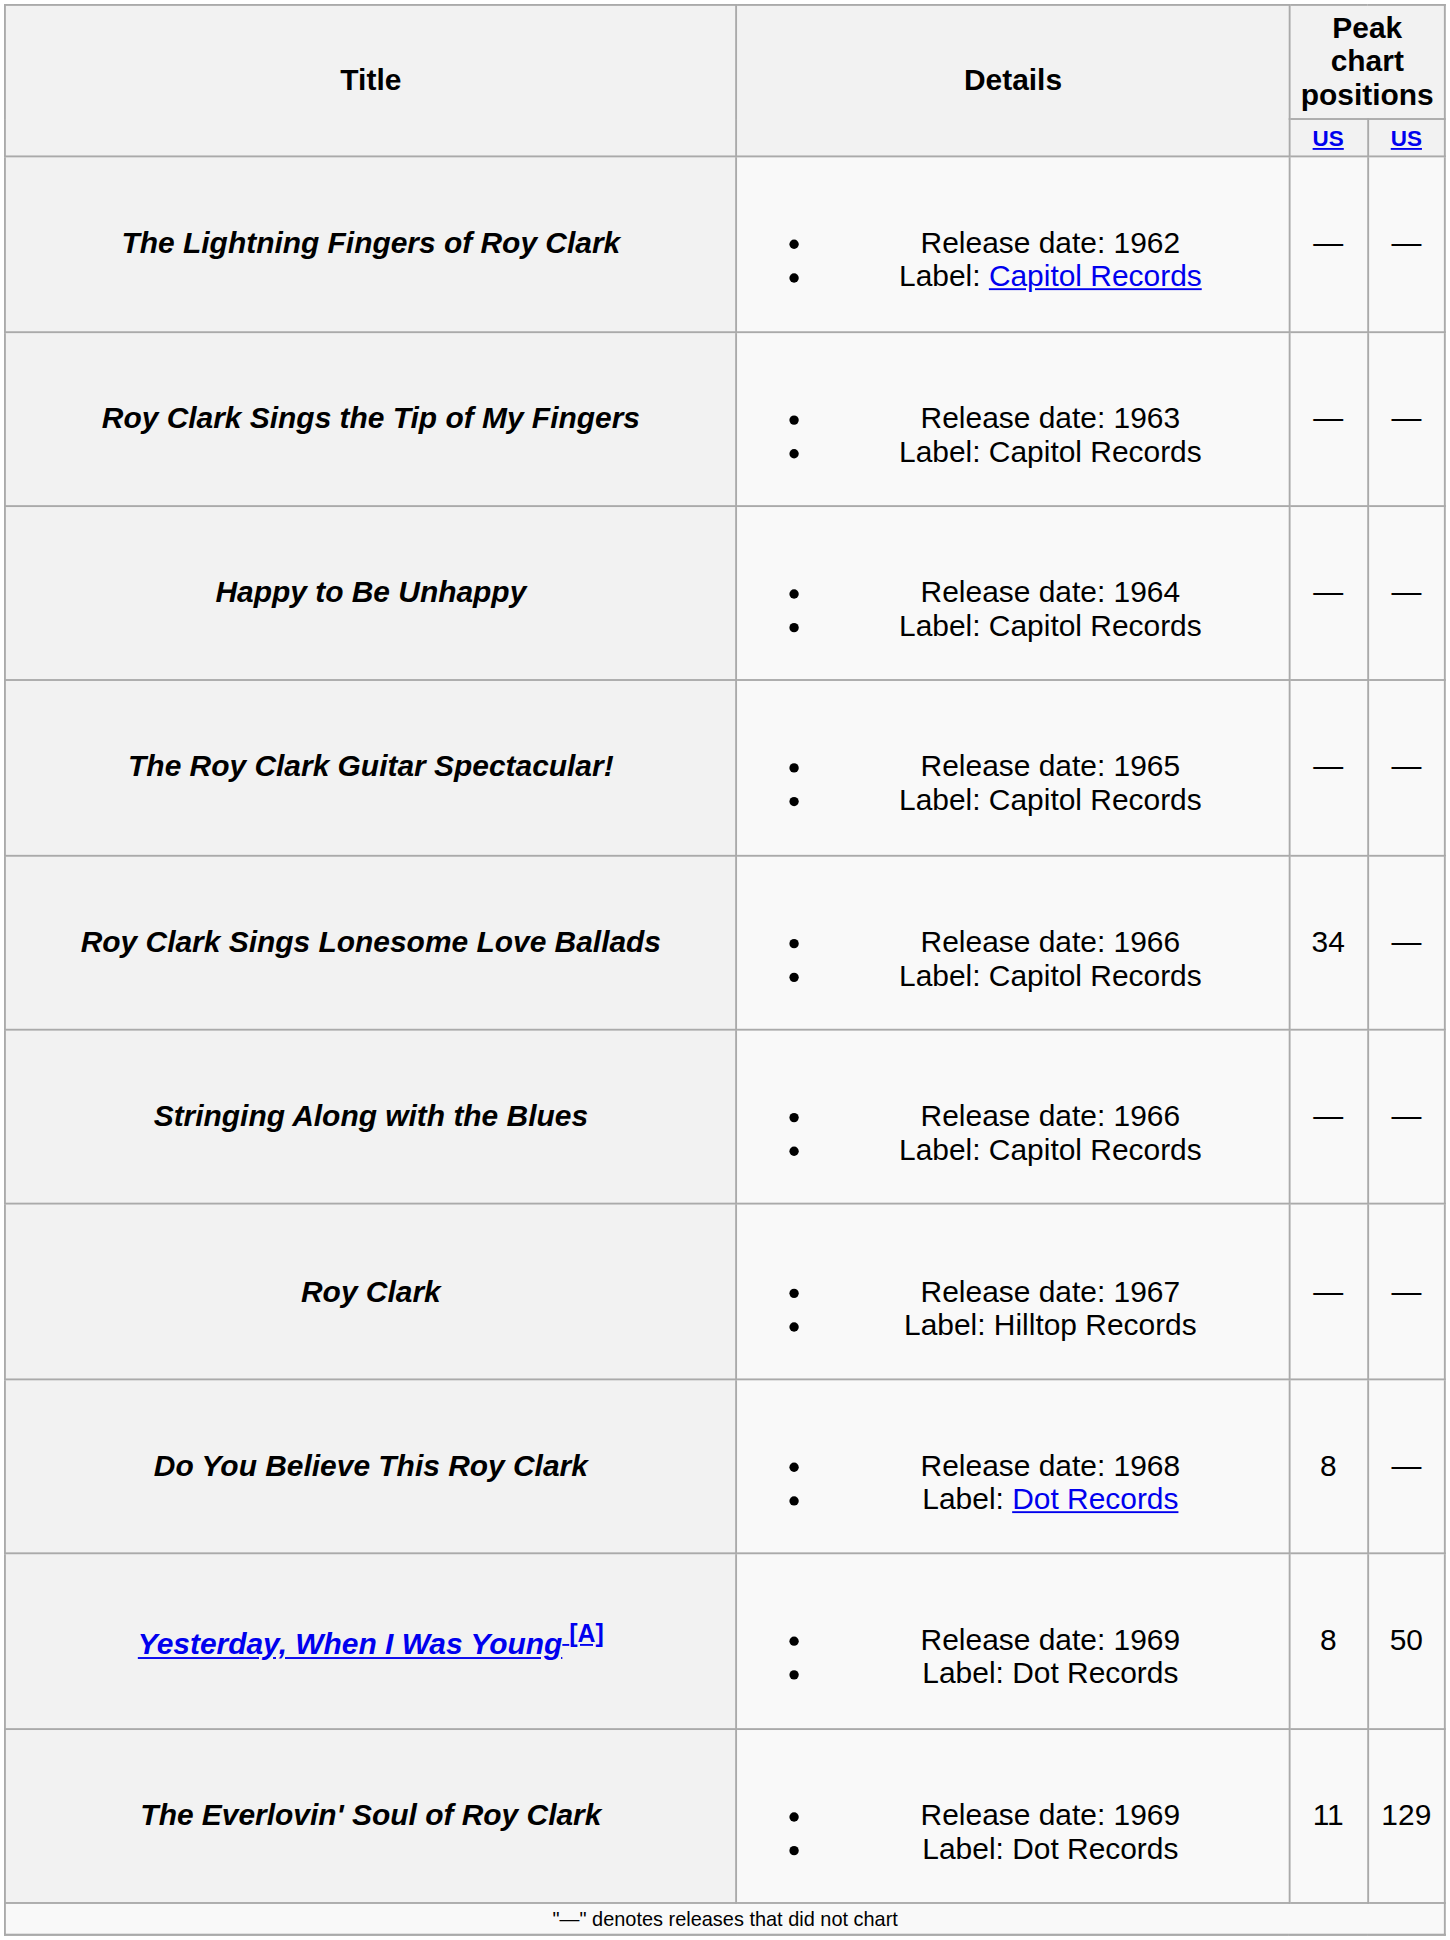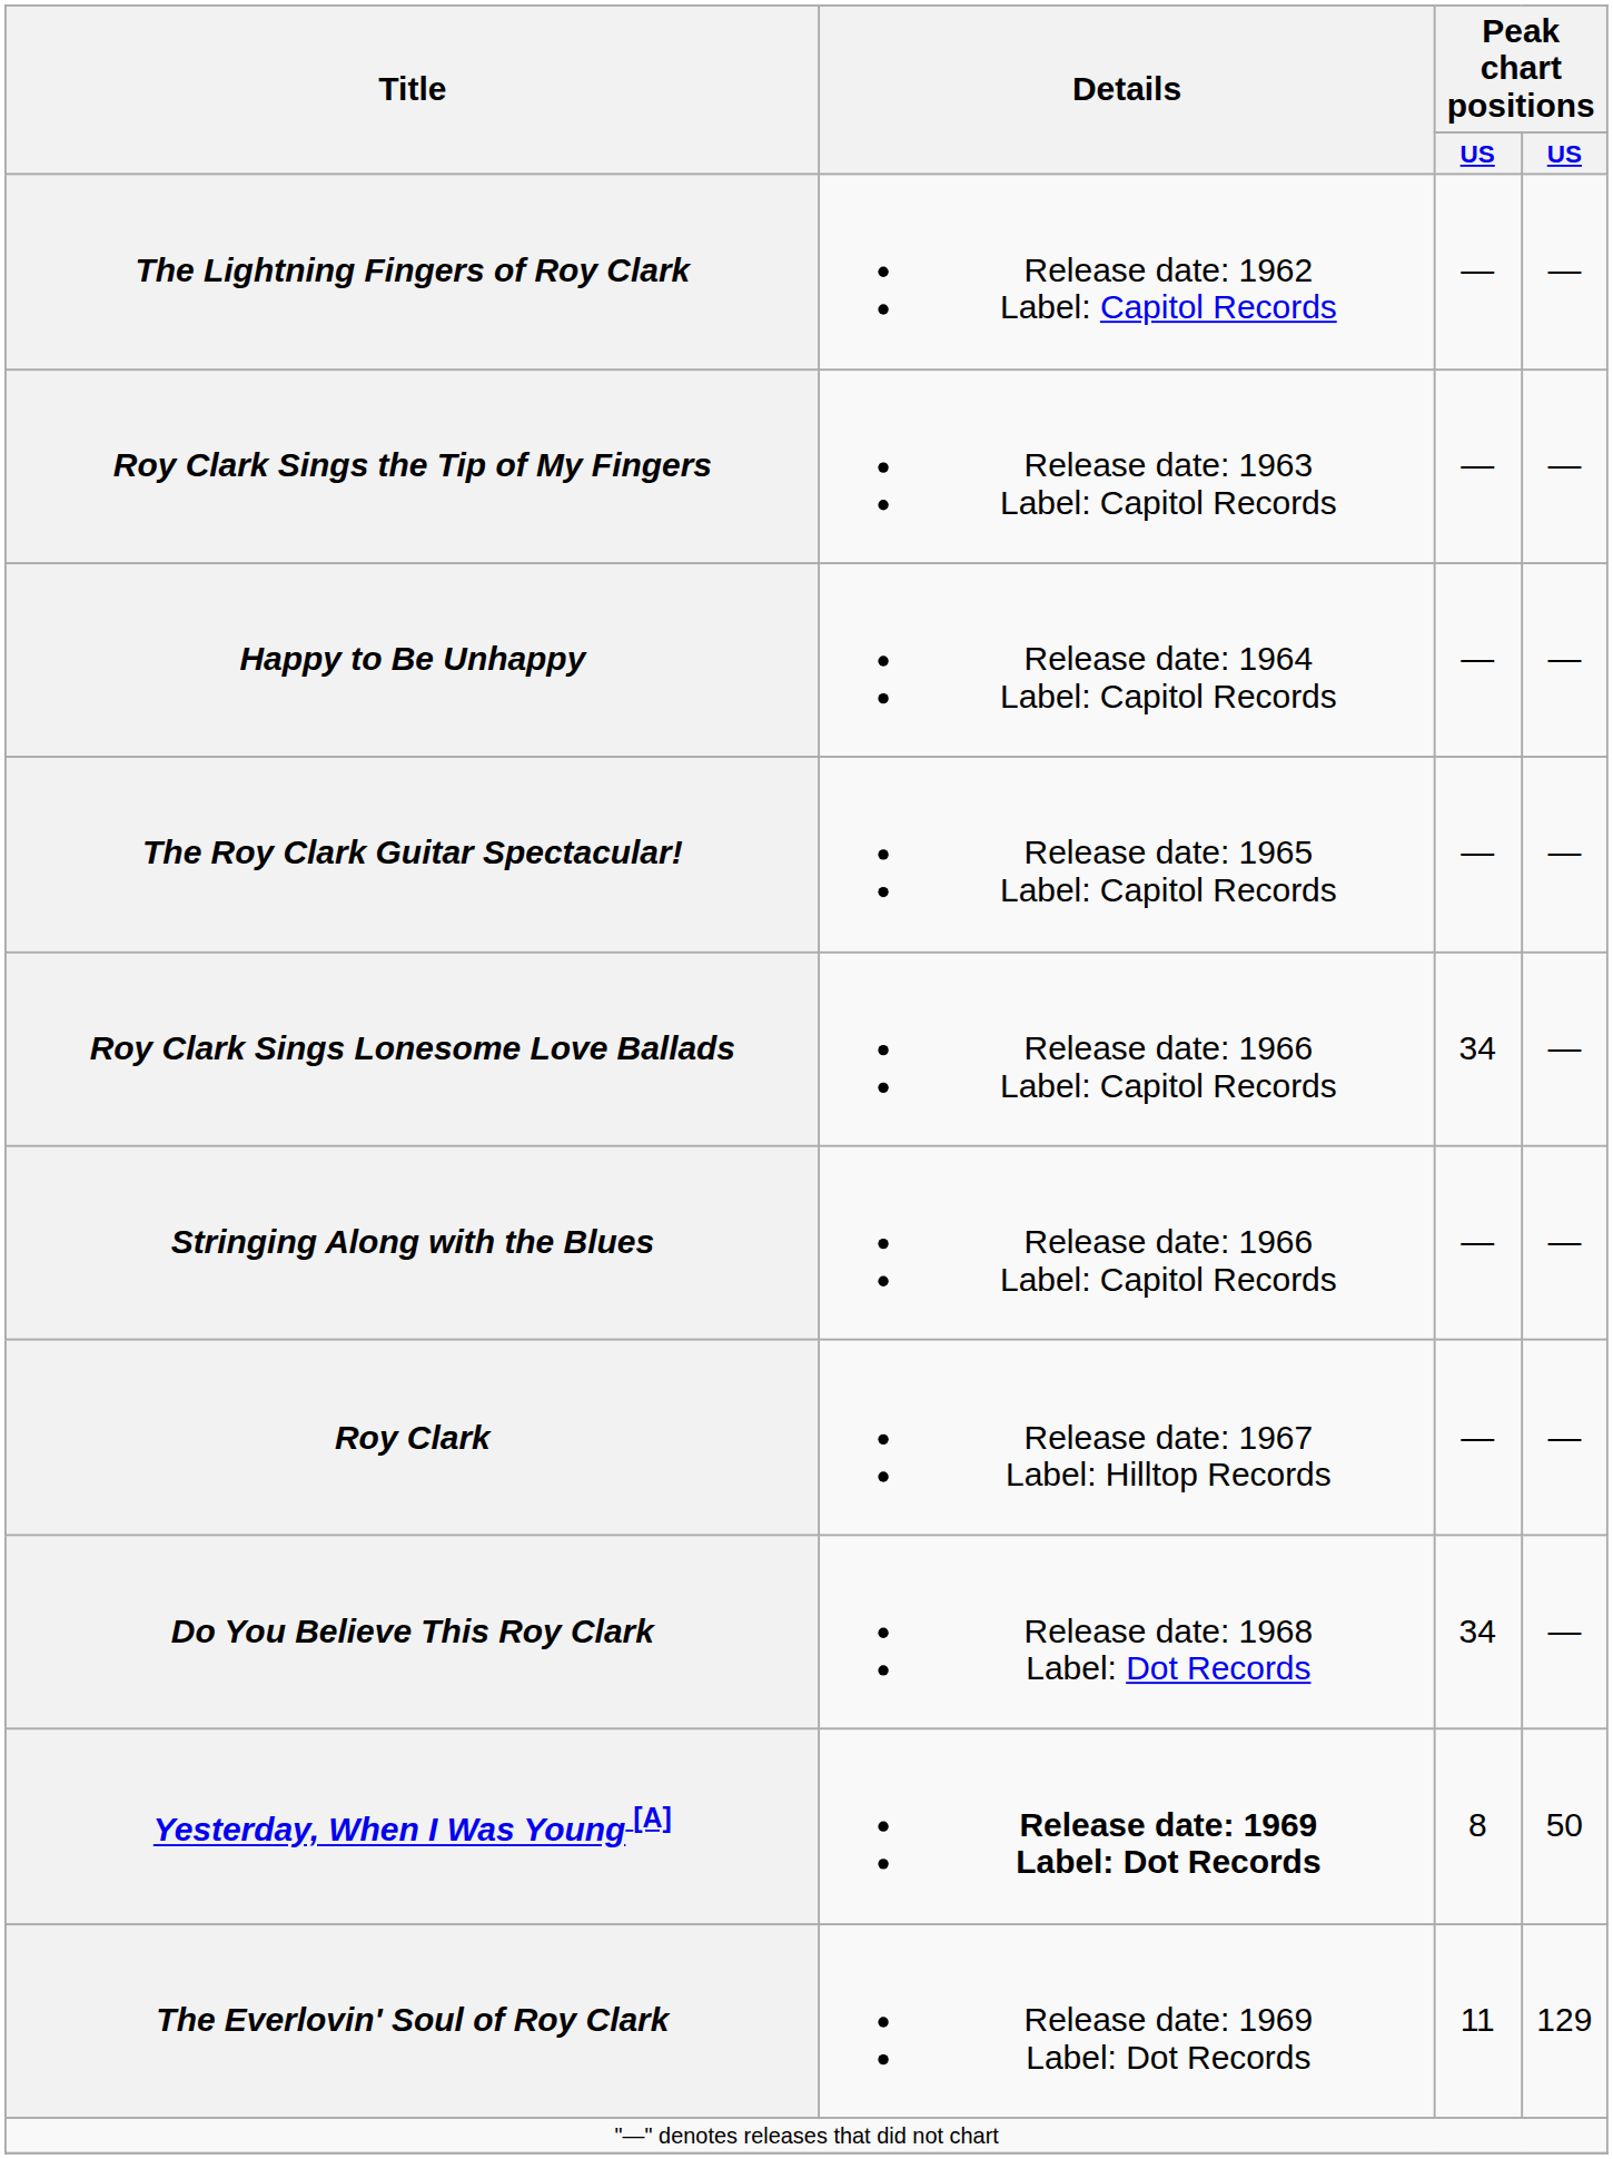Do You Believe This Roy Clark | column 3: 8 -> 34
Yesterday, When I Was Young [A] | Details: normal -> bold
